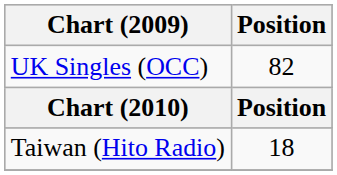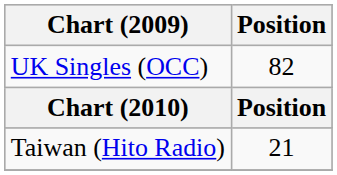Taiwan (Hito Radio) | Position: 18 -> 21
